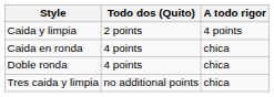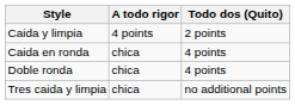columns swapped: Todo dos (Quito) <-> A todo rigor
